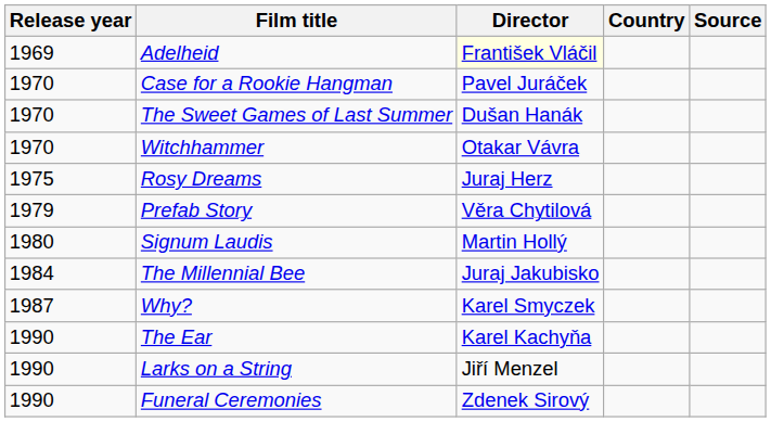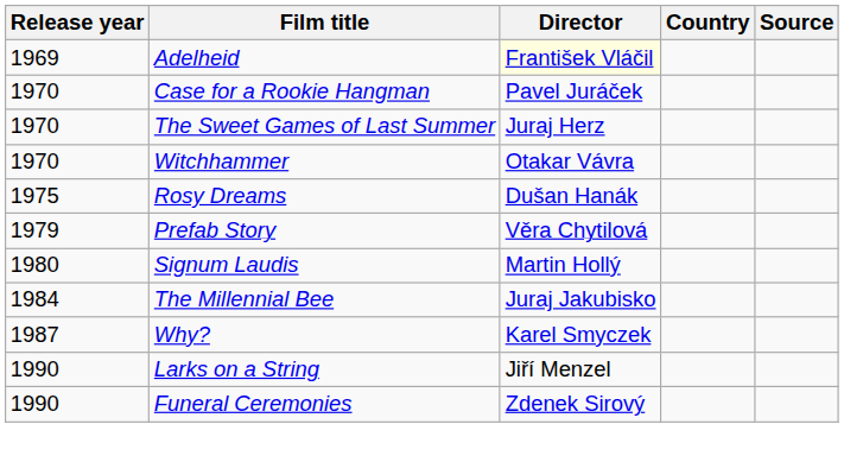The Sweet Games of Last Summer | Director: Dušan Hanák -> Juraj Herz
Rosy Dreams | Director: Juraj Herz -> Dušan Hanák
- row: 1990 | The Ear | Karel Kachyňa
